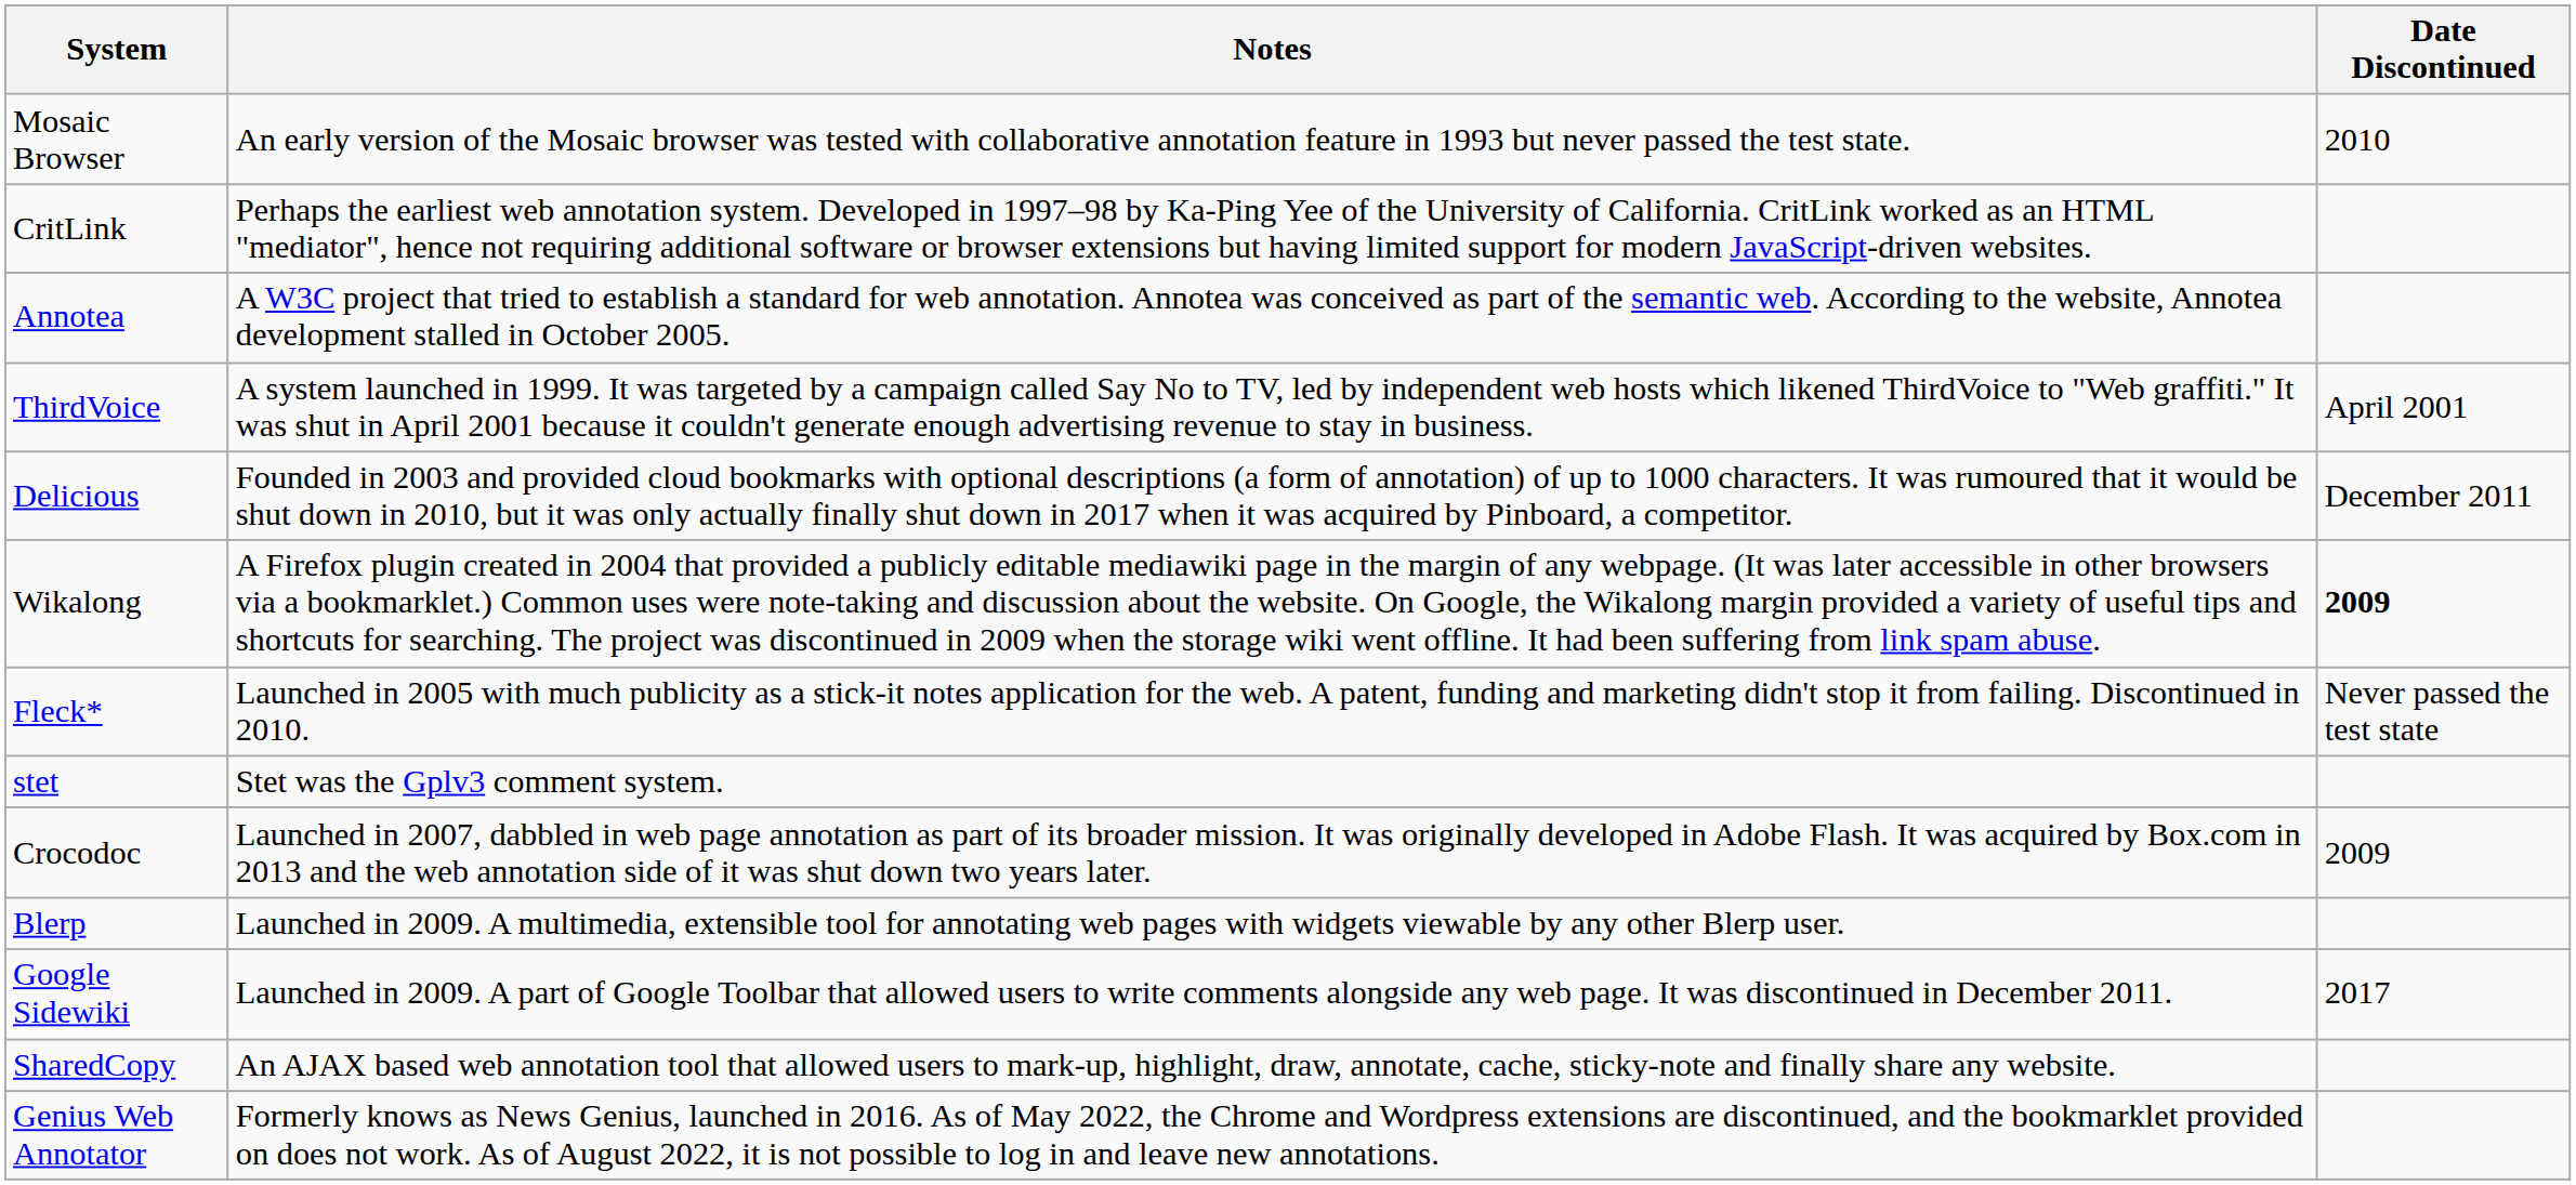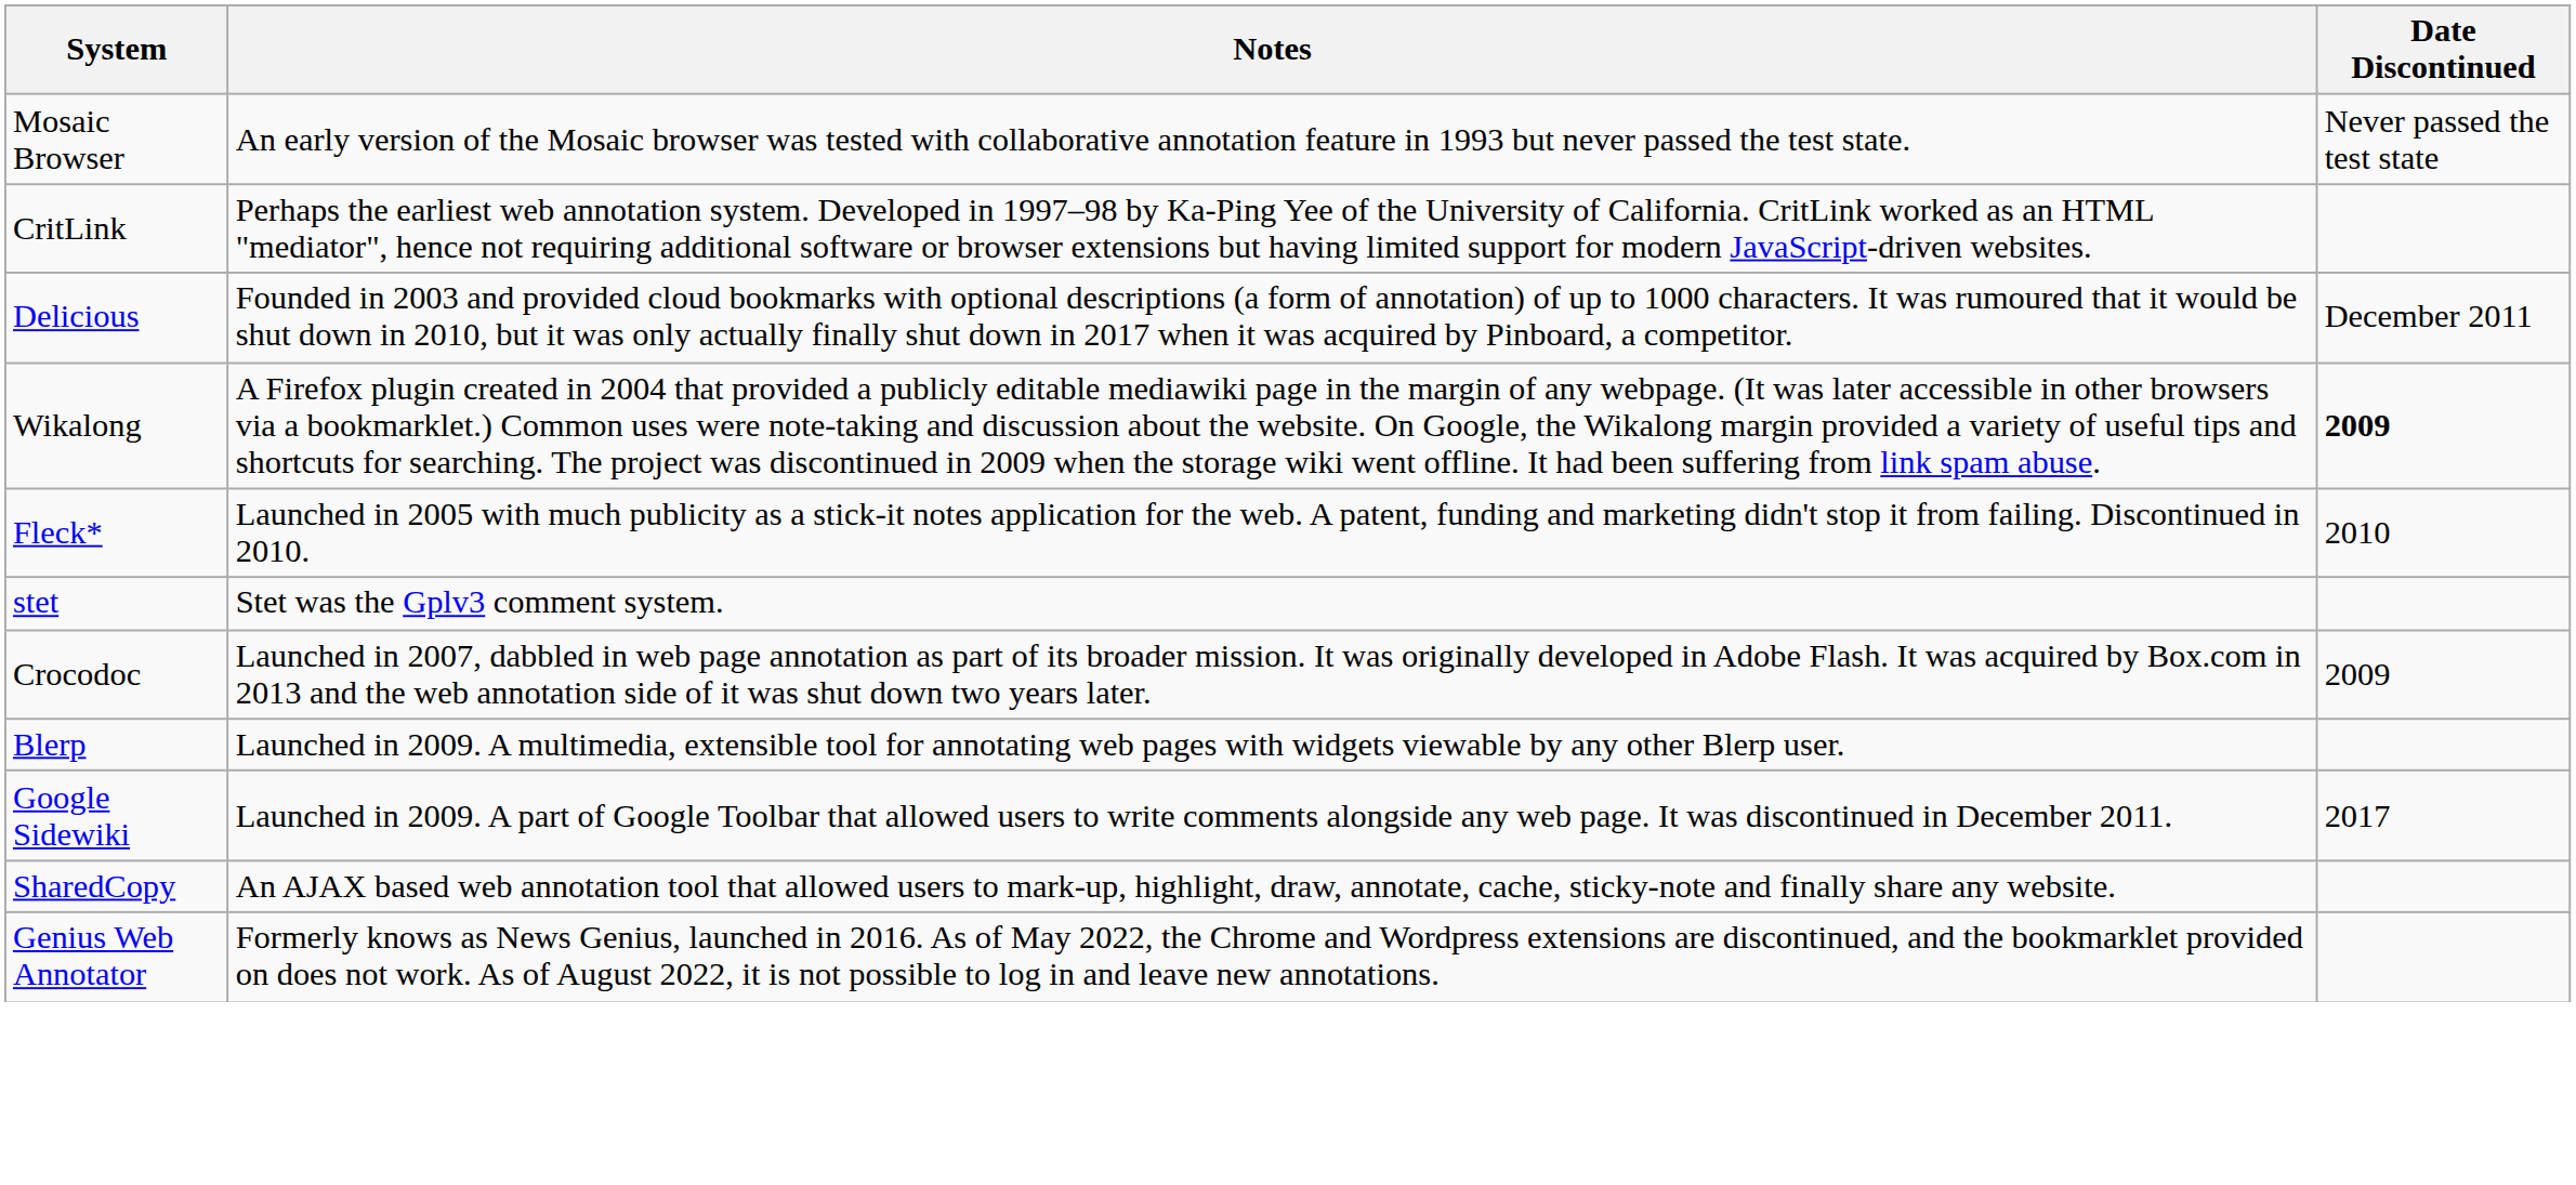Mosaic Browser | Date Discontinued: 2010 -> Never passed the test state
- row: Annotea | A W3C project that tried to establish a standard for web annotation. Annotea was conceived as part of the semantic web. According to the website, Annotea development stalled in October 2005.
- row: ThirdVoice | A system launched in 1999. It was targeted by a campaign called Say No to TV, led by independent web hosts which likened ThirdVoice to "Web graffiti." It was shut in April 2001 because it couldn't generate enough advertising revenue to stay in business. | April 2001
Fleck* | Date Discontinued: Never passed the test state -> 2010
